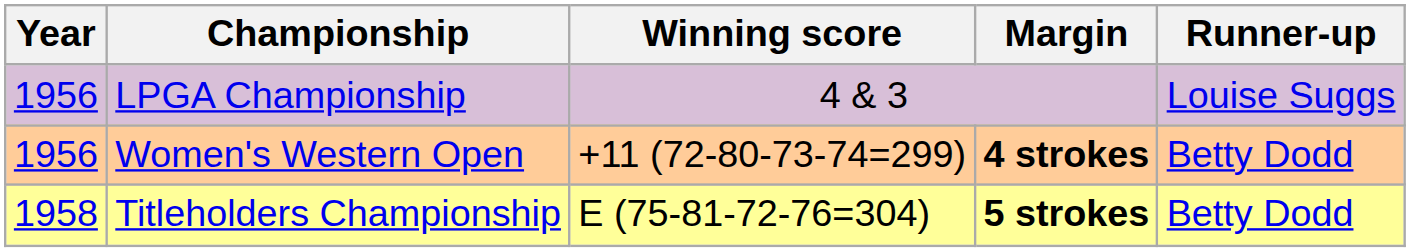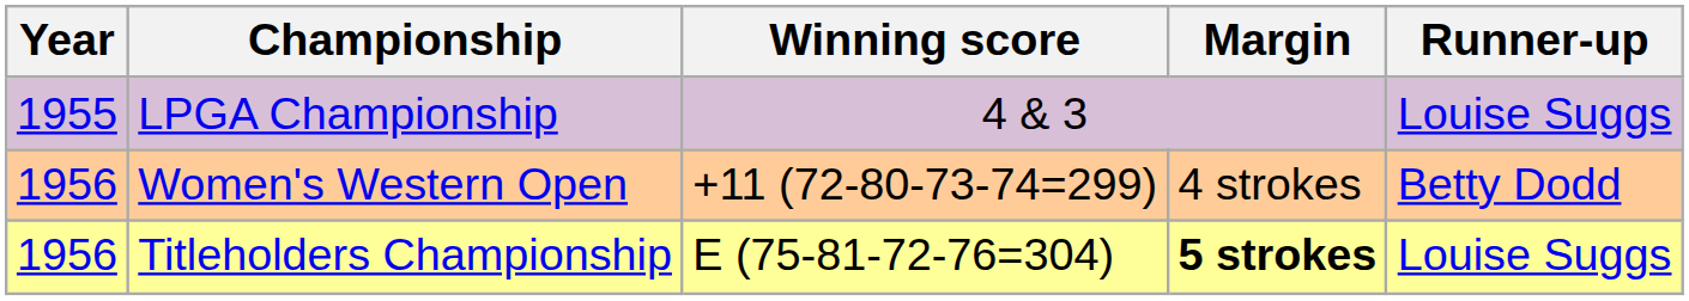LPGA Championship | Year: 1956 -> 1955
Women's Western Open | Margin: bold -> normal
Titleholders Championship | Year: 1958 -> 1956
Titleholders Championship | Runner-up: Betty Dodd -> Louise Suggs
